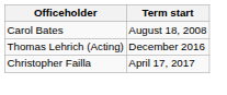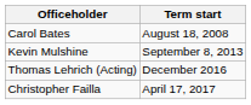+ row: Kevin Mulshine | September 8, 2013
